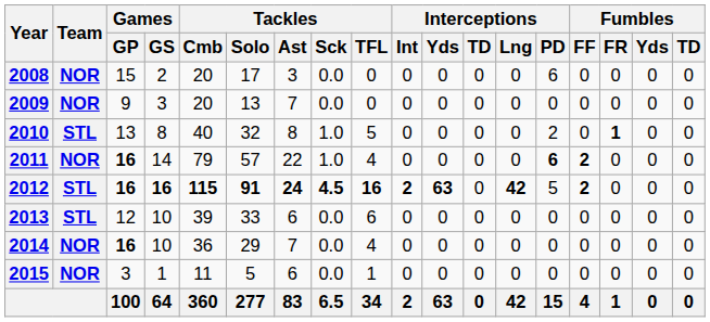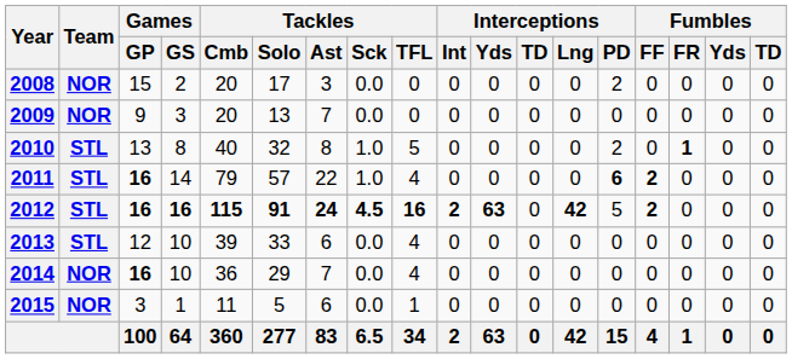2008 | Interceptions / PD: 6 -> 2
2011 | Team: NOR -> STL
2013 | Tackles / TFL: 6 -> 4
